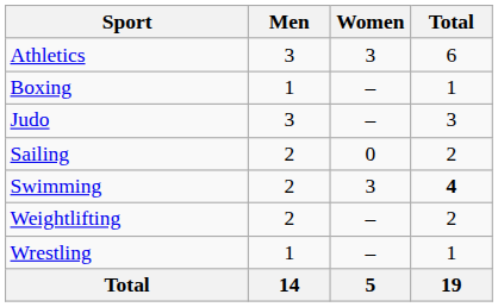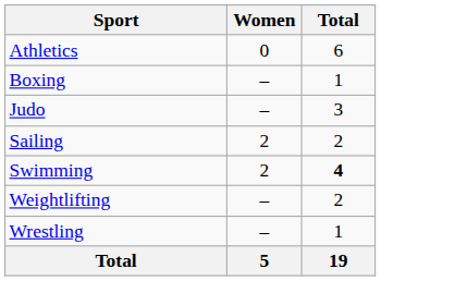- column: Men | 3 | 1 | 3 | 2 | 2 | 2 | 1 | 14
Athletics | Women: 3 -> 0
Sailing | Women: 0 -> 2
Swimming | Women: 3 -> 2
